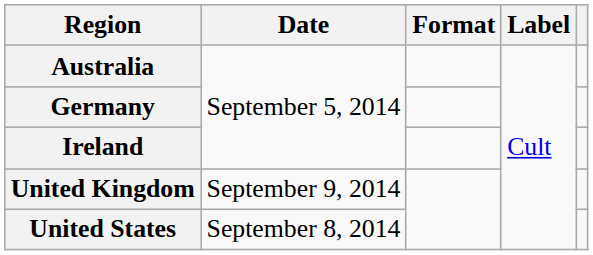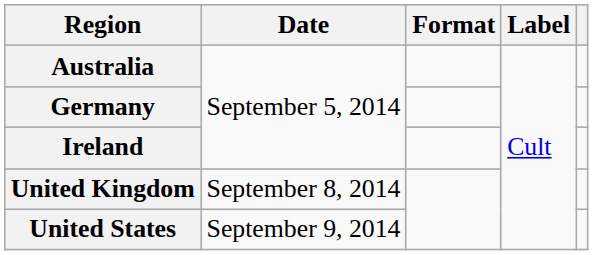United Kingdom | Date: September 9, 2014 -> September 8, 2014
United States | Date: September 8, 2014 -> September 9, 2014
